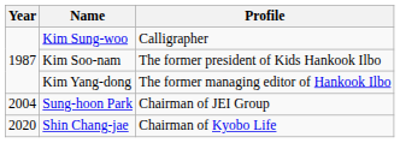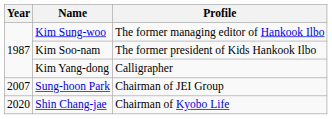Kim Sung-woo | Profile: Calligrapher -> The former managing editor of Hankook Ilbo
Kim Yang-dong | Profile: The former managing editor of Hankook Ilbo -> Calligrapher
Sung-hoon Park | Year: 2004 -> 2007
